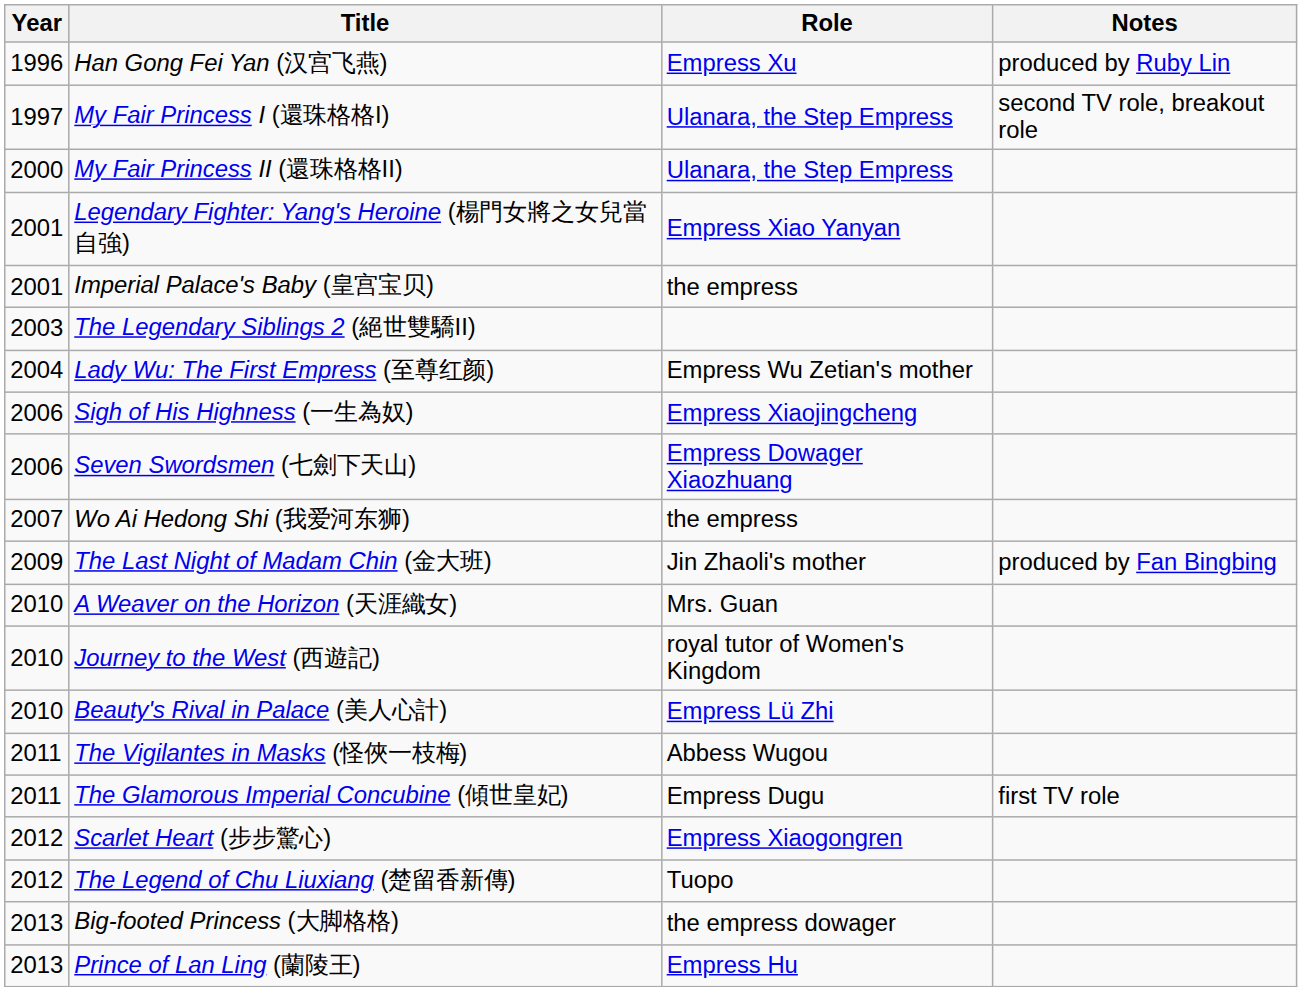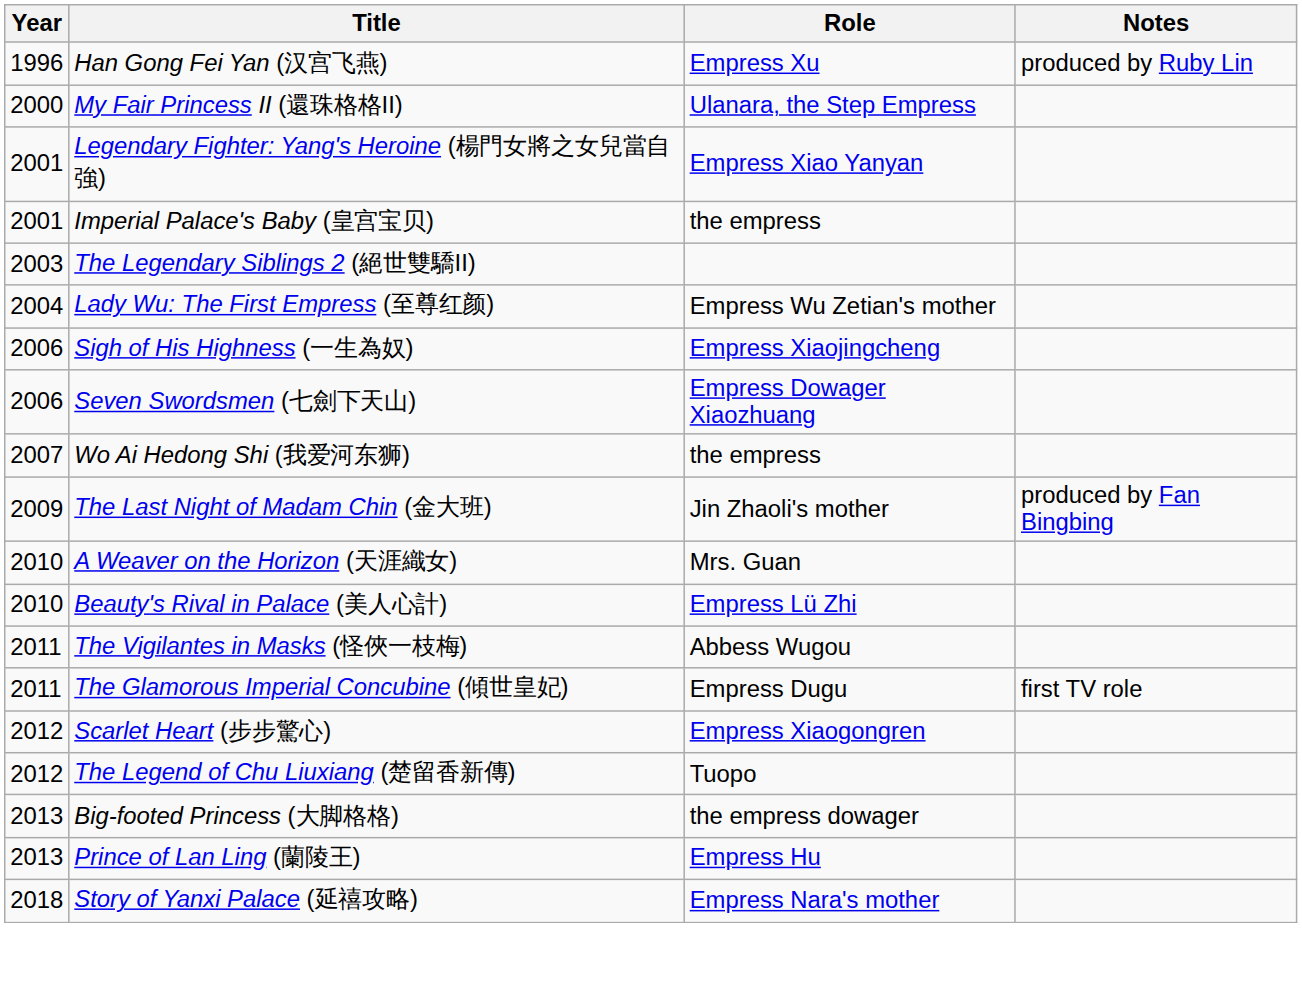- row: 1997 | My Fair Princess I (還珠格格I) | Ulanara, the Step Empress | second TV role, breakout role
- row: 2010 | Journey to the West (西遊記) | royal tutor of Women's Kingdom
+ row: 2018 | Story of Yanxi Palace (延禧攻略) | Empress Nara's mother
